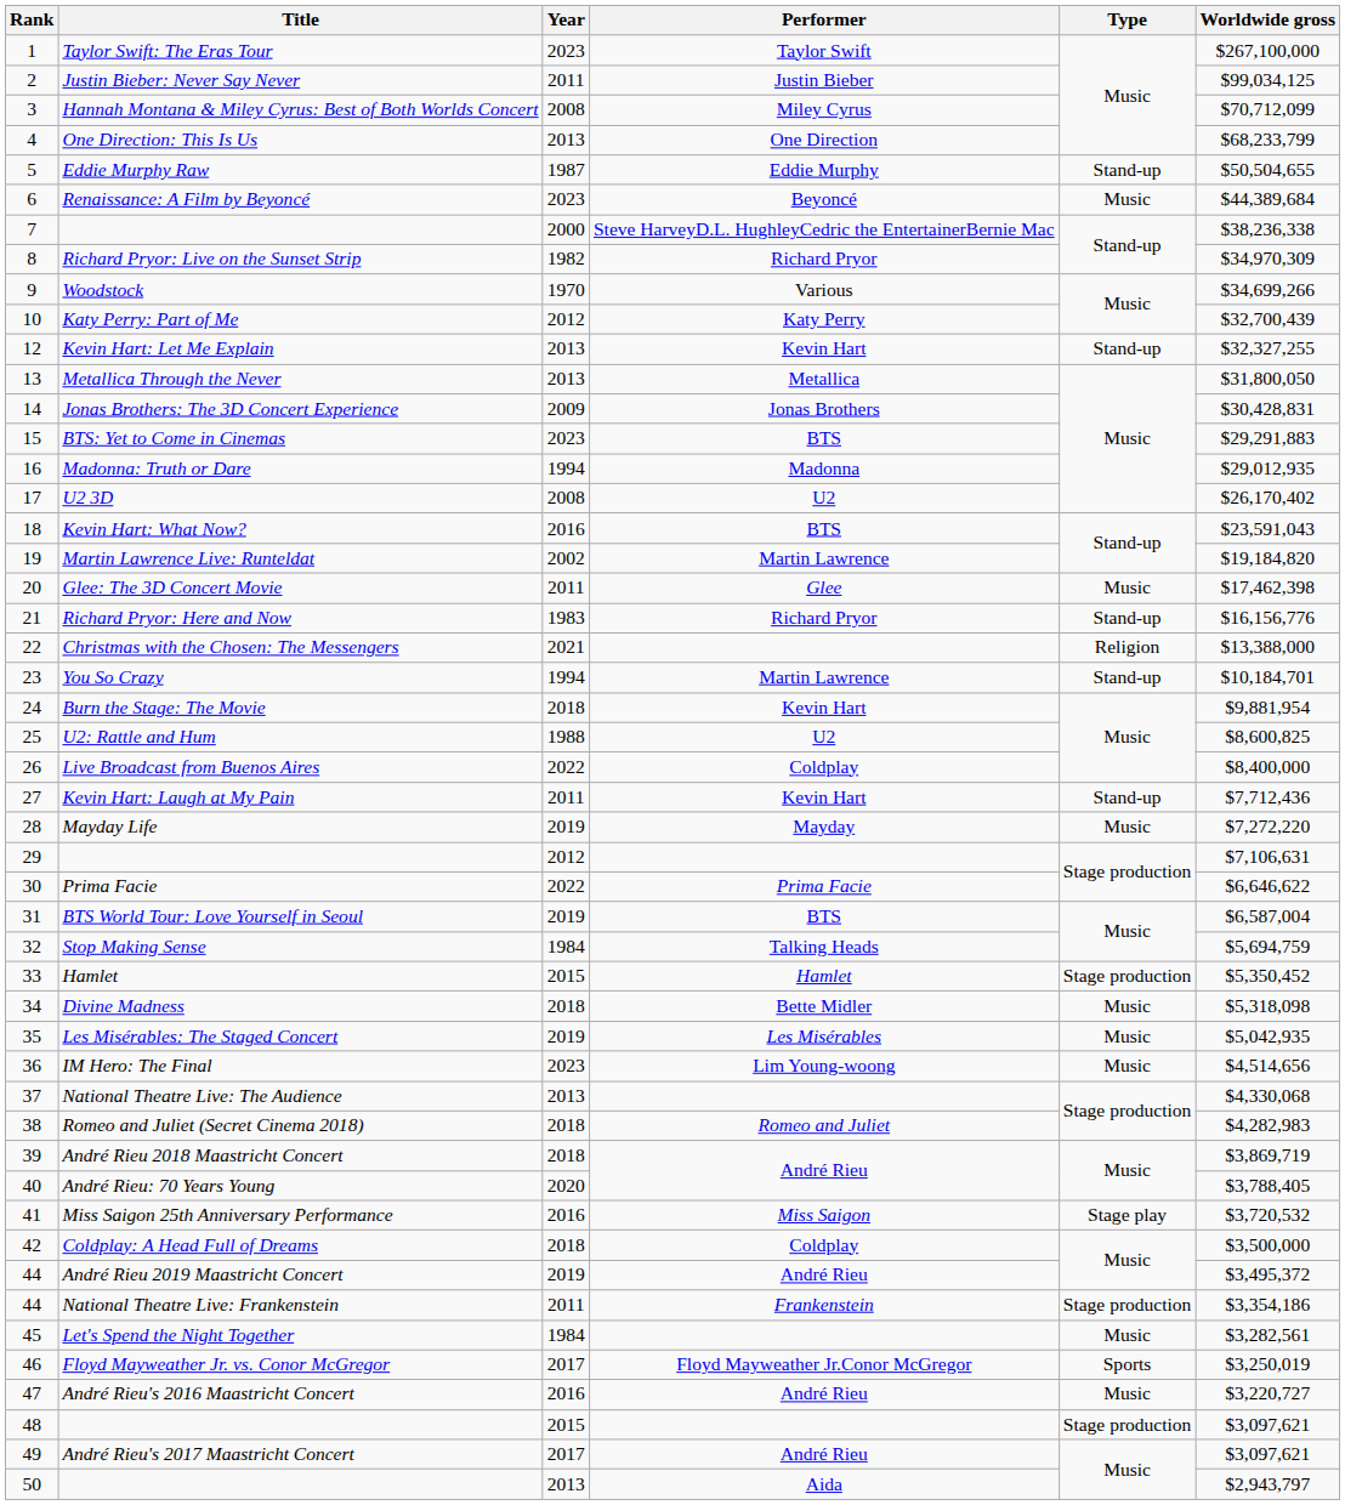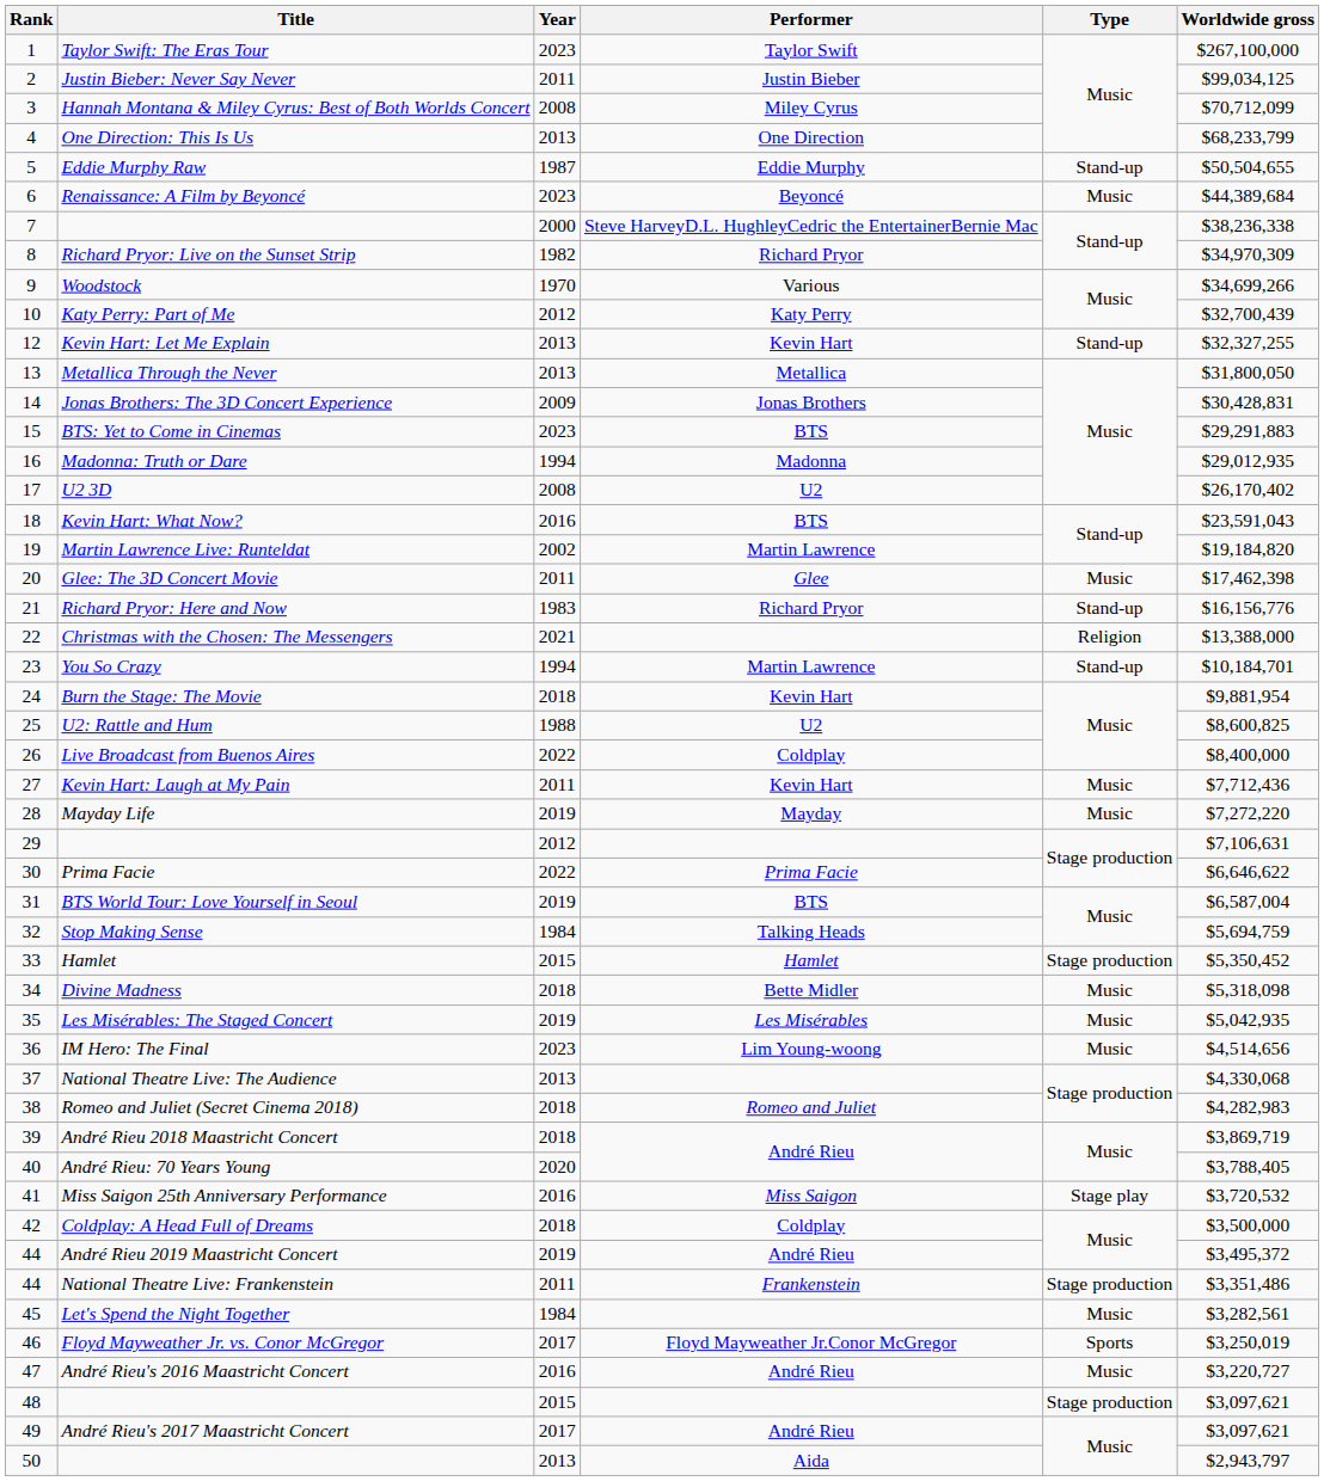Kevin Hart: Laugh at My Pain | Type: Stand-up -> Music
National Theatre Live: Frankenstein | Worldwide gross: $3,354,186 -> $3,351,486
